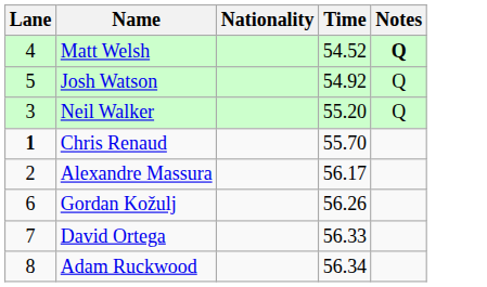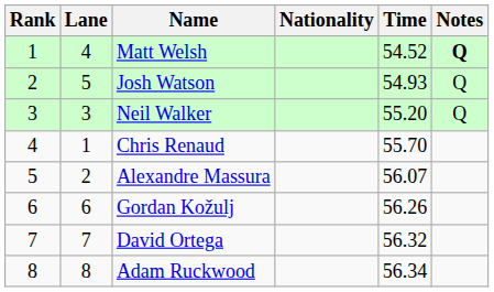+ column: Rank | 1 | 2 | 3 | 4 | 5 | 6 | 7 | 8
Josh Watson | Time: 54.92 -> 54.93
Chris Renaud | Lane: bold -> normal
Alexandre Massura | Time: 56.17 -> 56.07
David Ortega | Time: 56.33 -> 56.32
